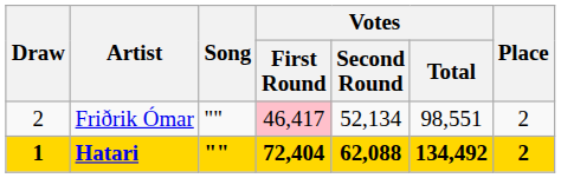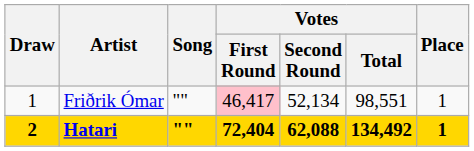Friðrik Ómar | Draw: 2 -> 1
Friðrik Ómar | Place: 2 -> 1
Hatari | Draw: 1 -> 2
Hatari | Place: 2 -> 1
